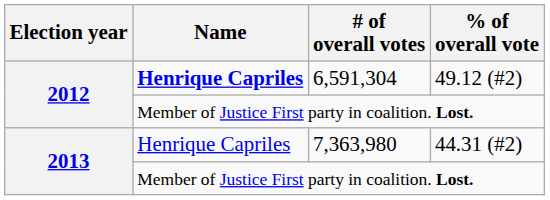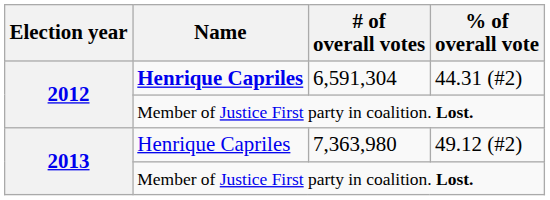6,591,304 | % of overall vote: 49.12 (#2) -> 44.31 (#2)
7,363,980 | % of overall vote: 44.31 (#2) -> 49.12 (#2)
